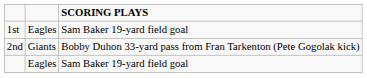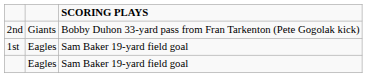rows swapped: 1st <-> 2nd
